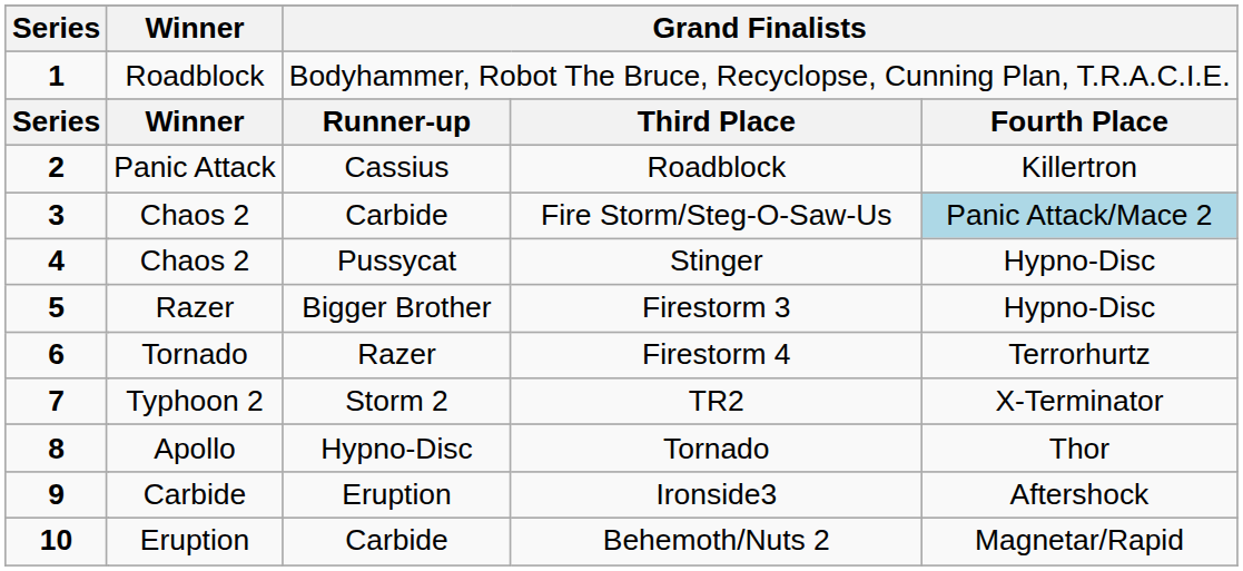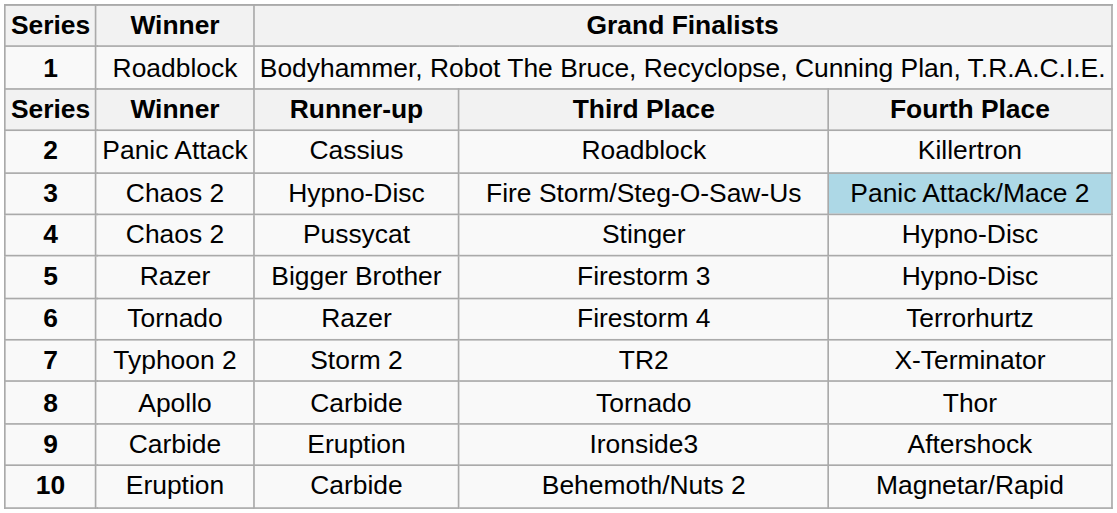3 / Chaos 2 | column 5: Carbide -> Hypno-Disc
Apollo | column 5: Hypno-Disc -> Carbide
